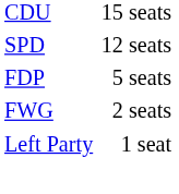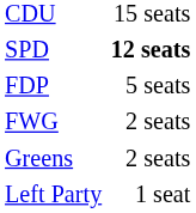SPD | column 2: normal -> bold
+ row: Greens | 2 seats
